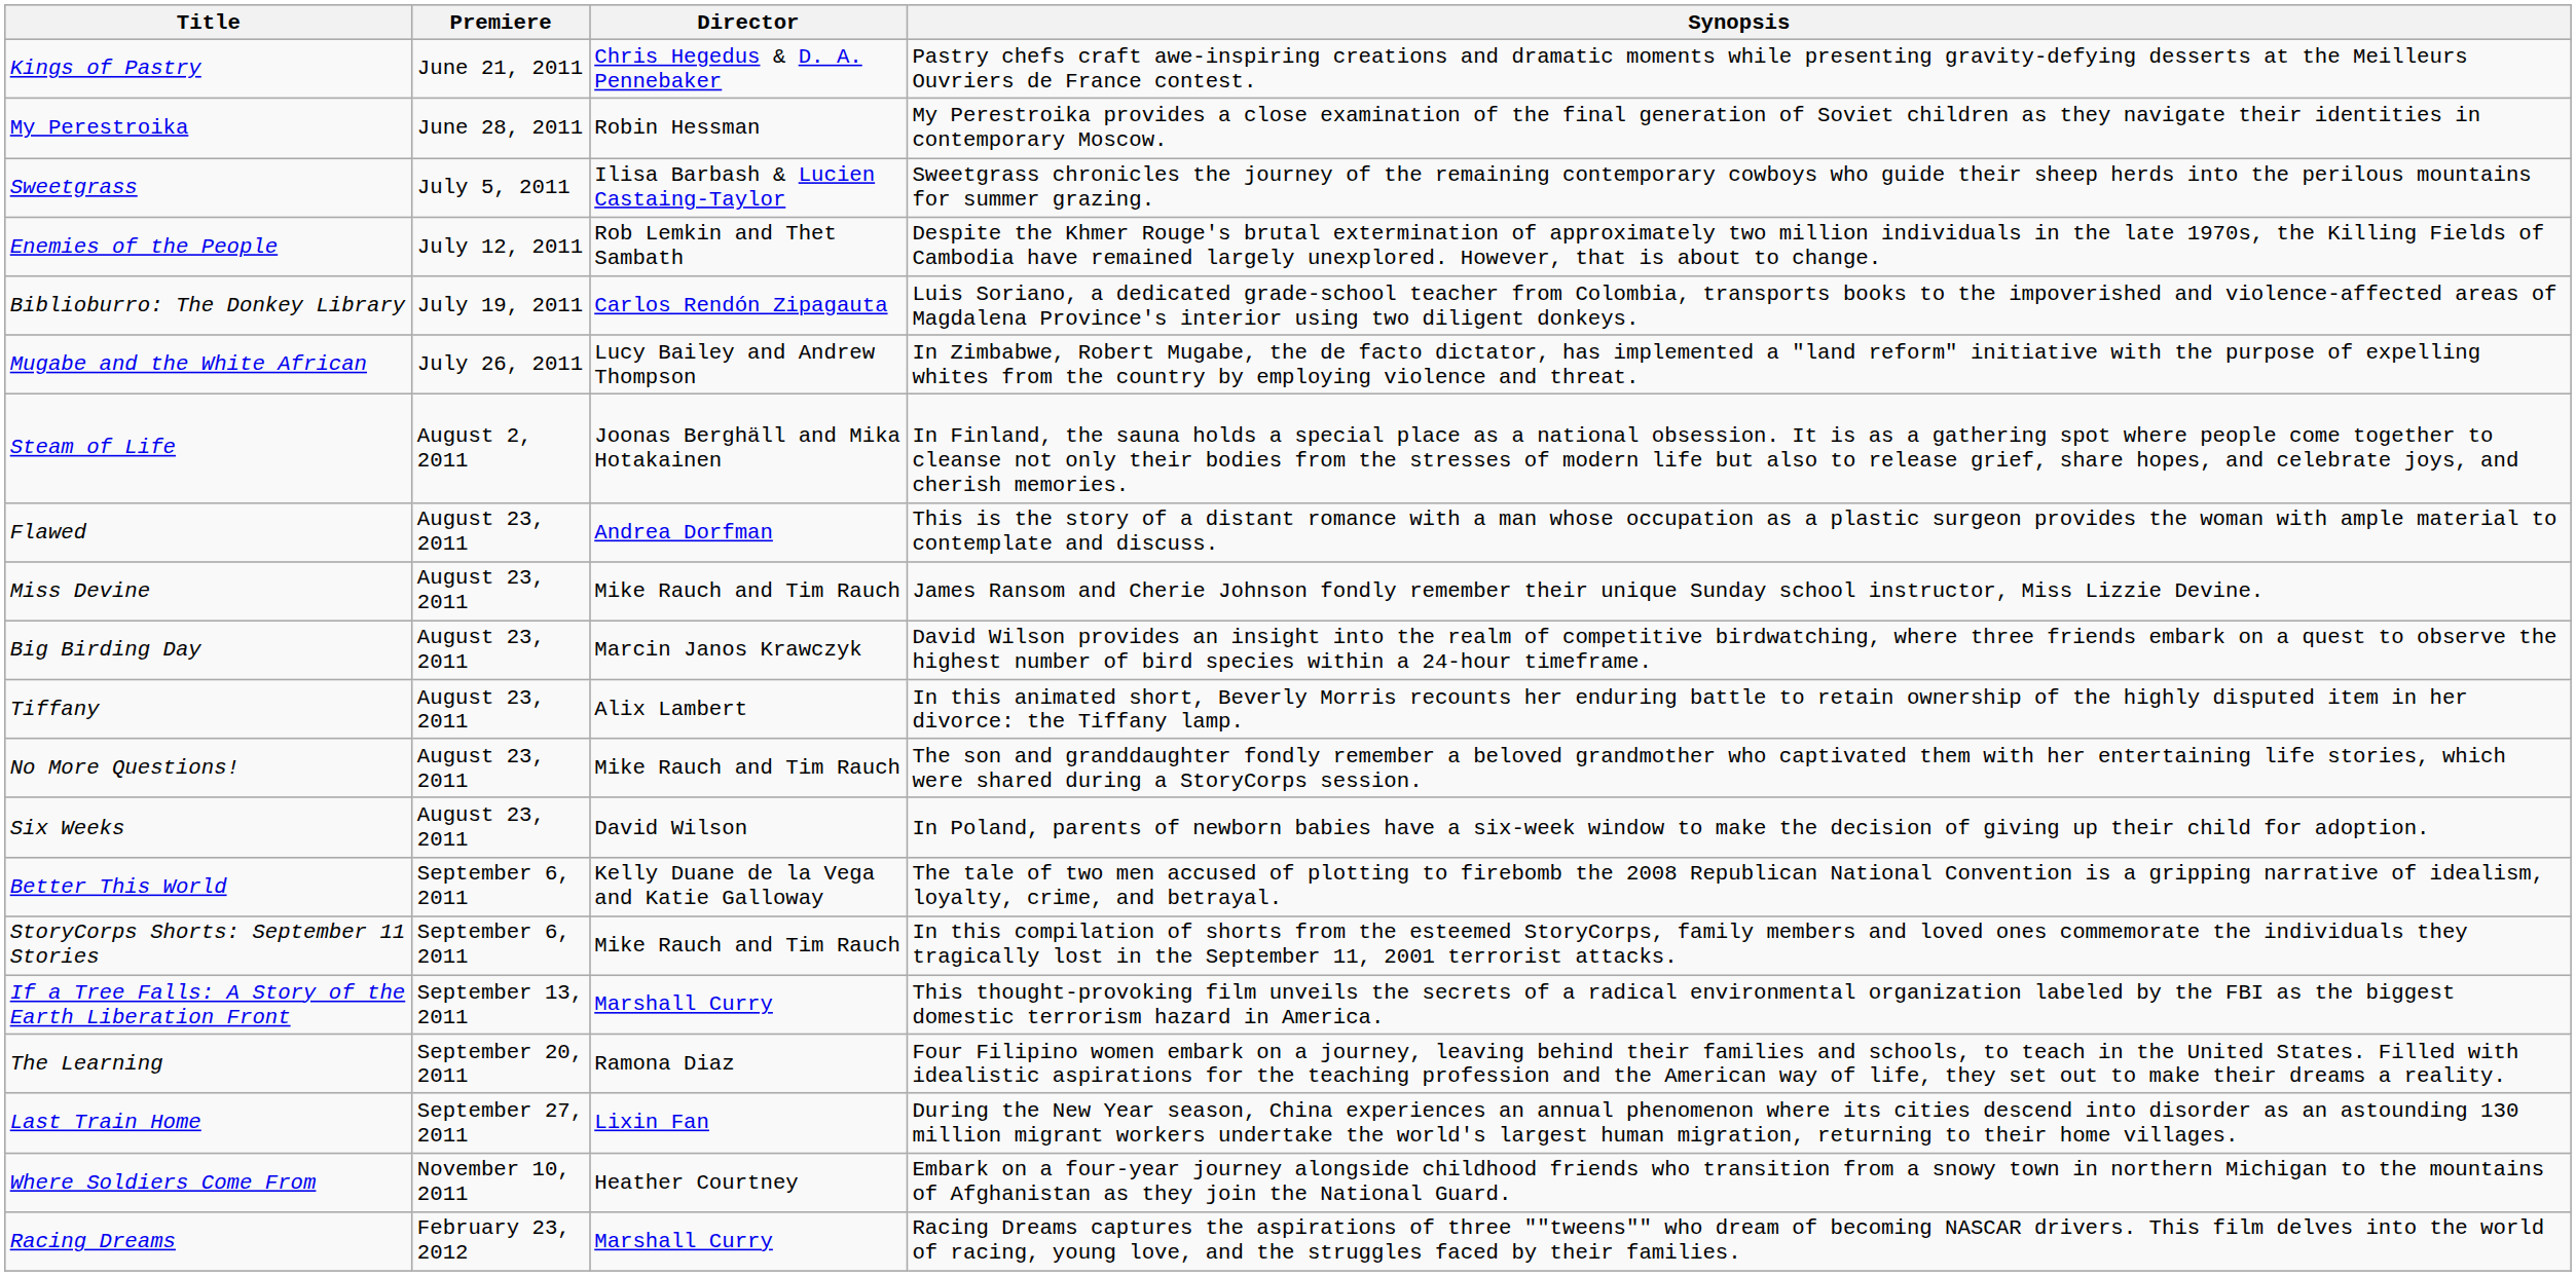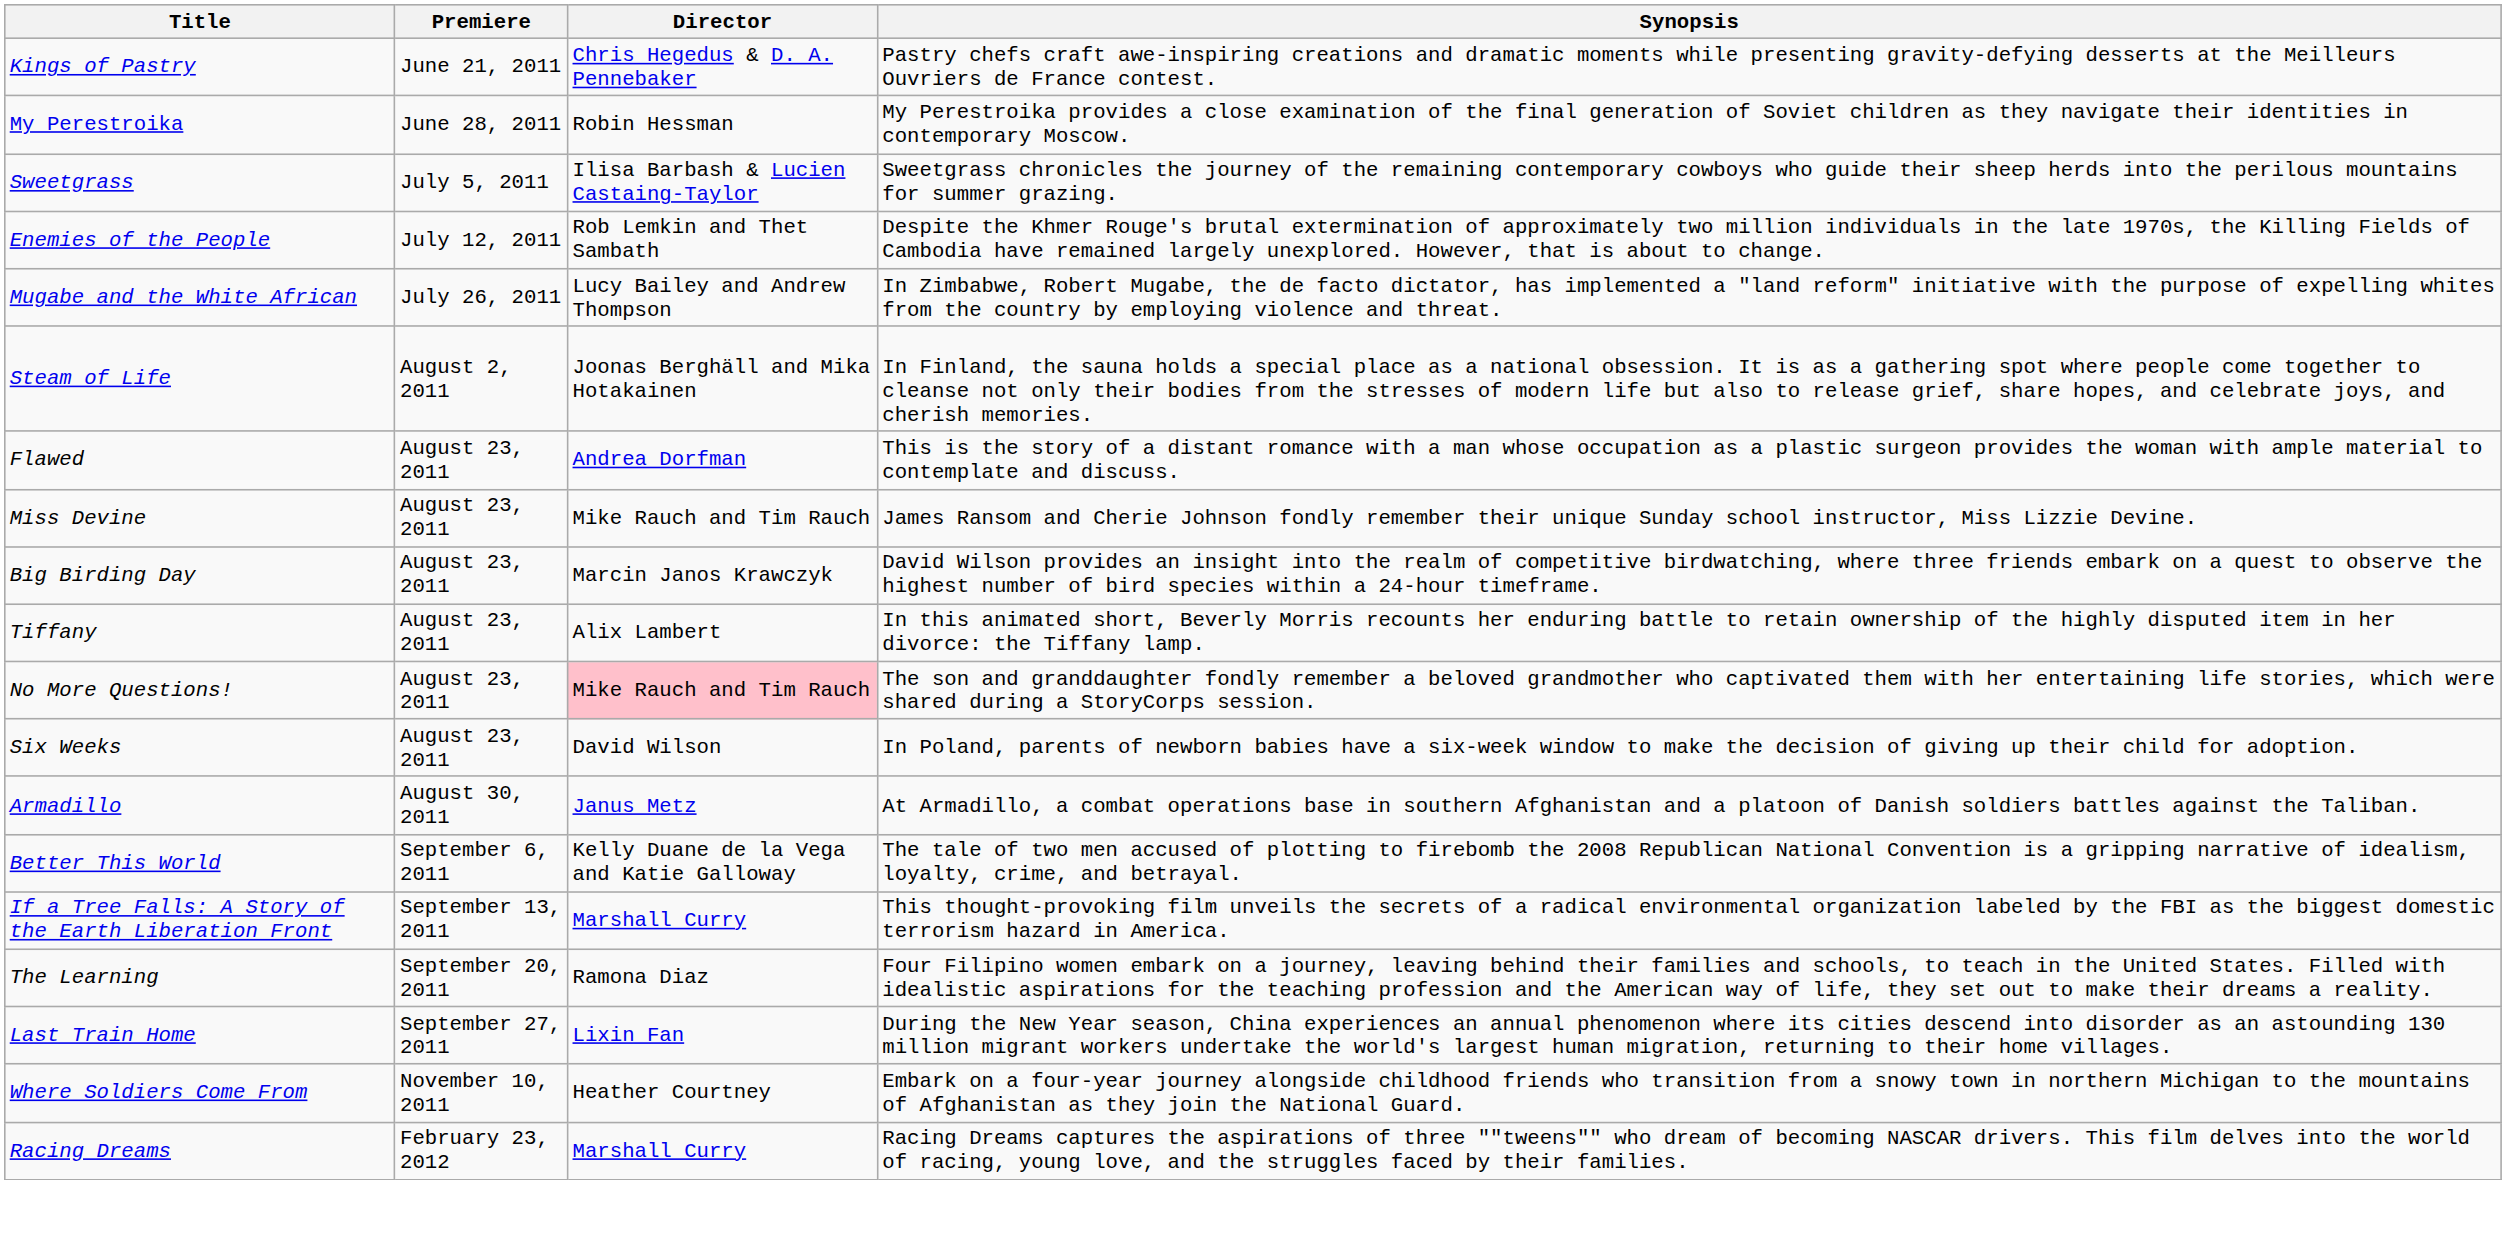- row: Biblioburro: The Donkey Library | July 19, 2011 | Carlos Rendón Zipagauta | Luis Soriano, a dedicated grade-school teacher from Colombia, transports books to the impoverished and violence-affected areas of Magdalena Province's interior using two diligent donkeys.
No More Questions! | Director: no background -> pink background
+ row: Armadillo | August 30, 2011 | Janus Metz | At Armadillo, a combat operations base in southern Afghanistan and a platoon of Danish soldiers battles against the Taliban.
- row: StoryCorps Shorts: September 11 Stories | September 6, 2011 | Mike Rauch and Tim Rauch | In this compilation of shorts from the esteemed StoryCorps, family members and loved ones commemorate the individuals they tragically lost in the September 11, 2001 terrorist attacks.
